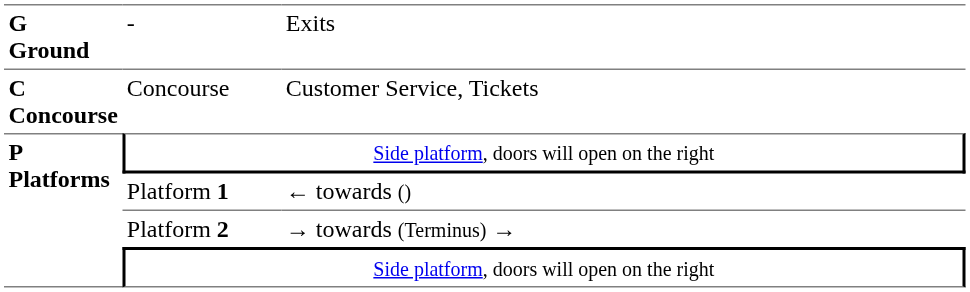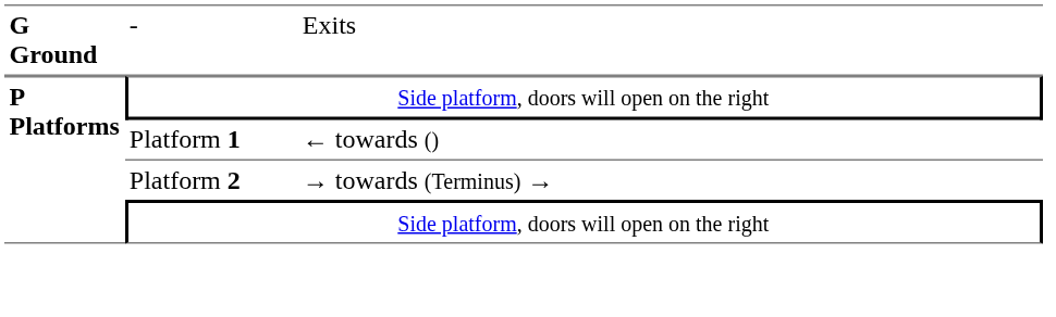- row: C Concourse | Concourse | Customer Service, Tickets
